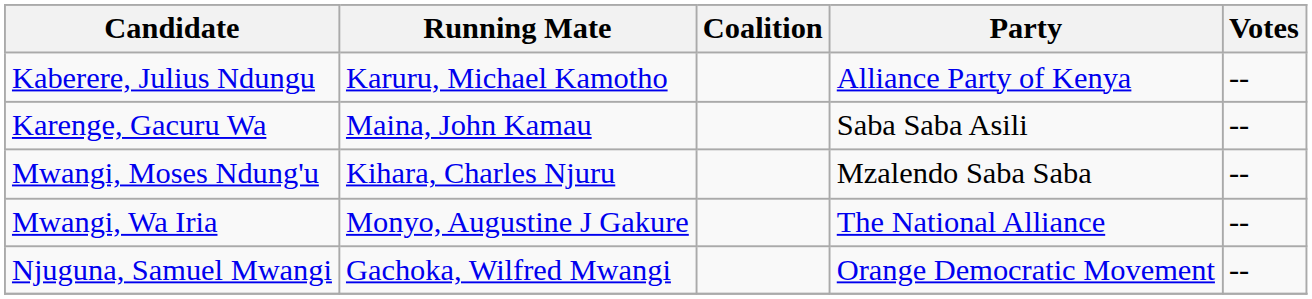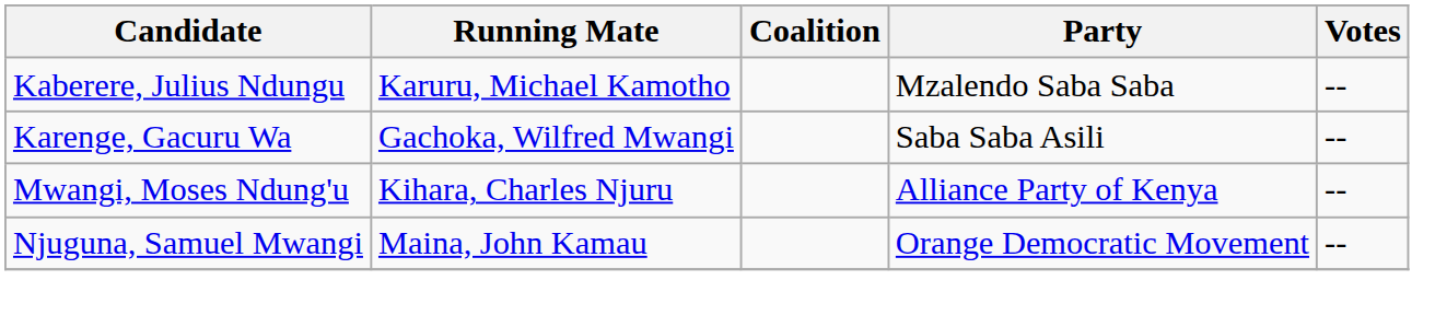Kaberere, Julius Ndungu | Party: Alliance Party of Kenya -> Mzalendo Saba Saba
Karenge, Gacuru Wa | Running Mate: Maina, John Kamau -> Gachoka, Wilfred Mwangi
Mwangi, Moses Ndung'u | Party: Mzalendo Saba Saba -> Alliance Party of Kenya
- row: Mwangi, Wa Iria | Monyo, Augustine J Gakure | The National Alliance | --
Njuguna, Samuel Mwangi | Running Mate: Gachoka, Wilfred Mwangi -> Maina, John Kamau
